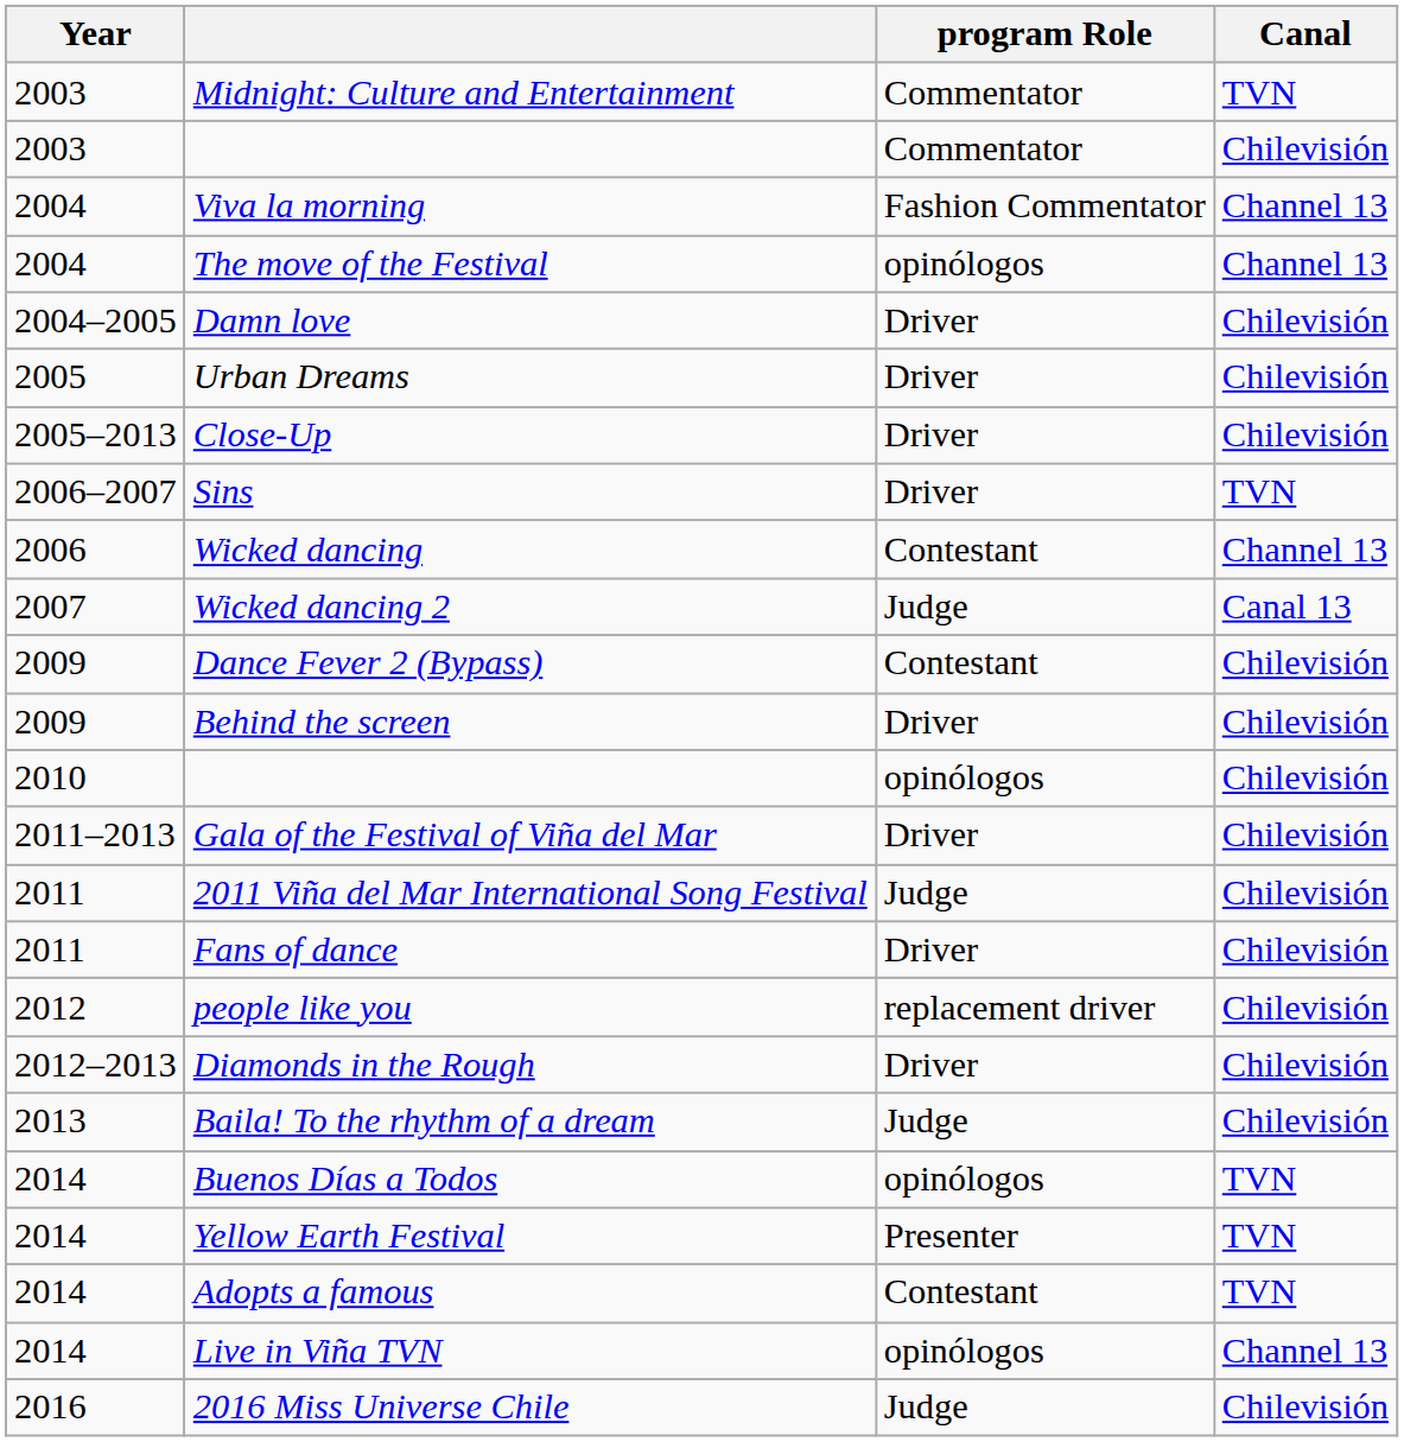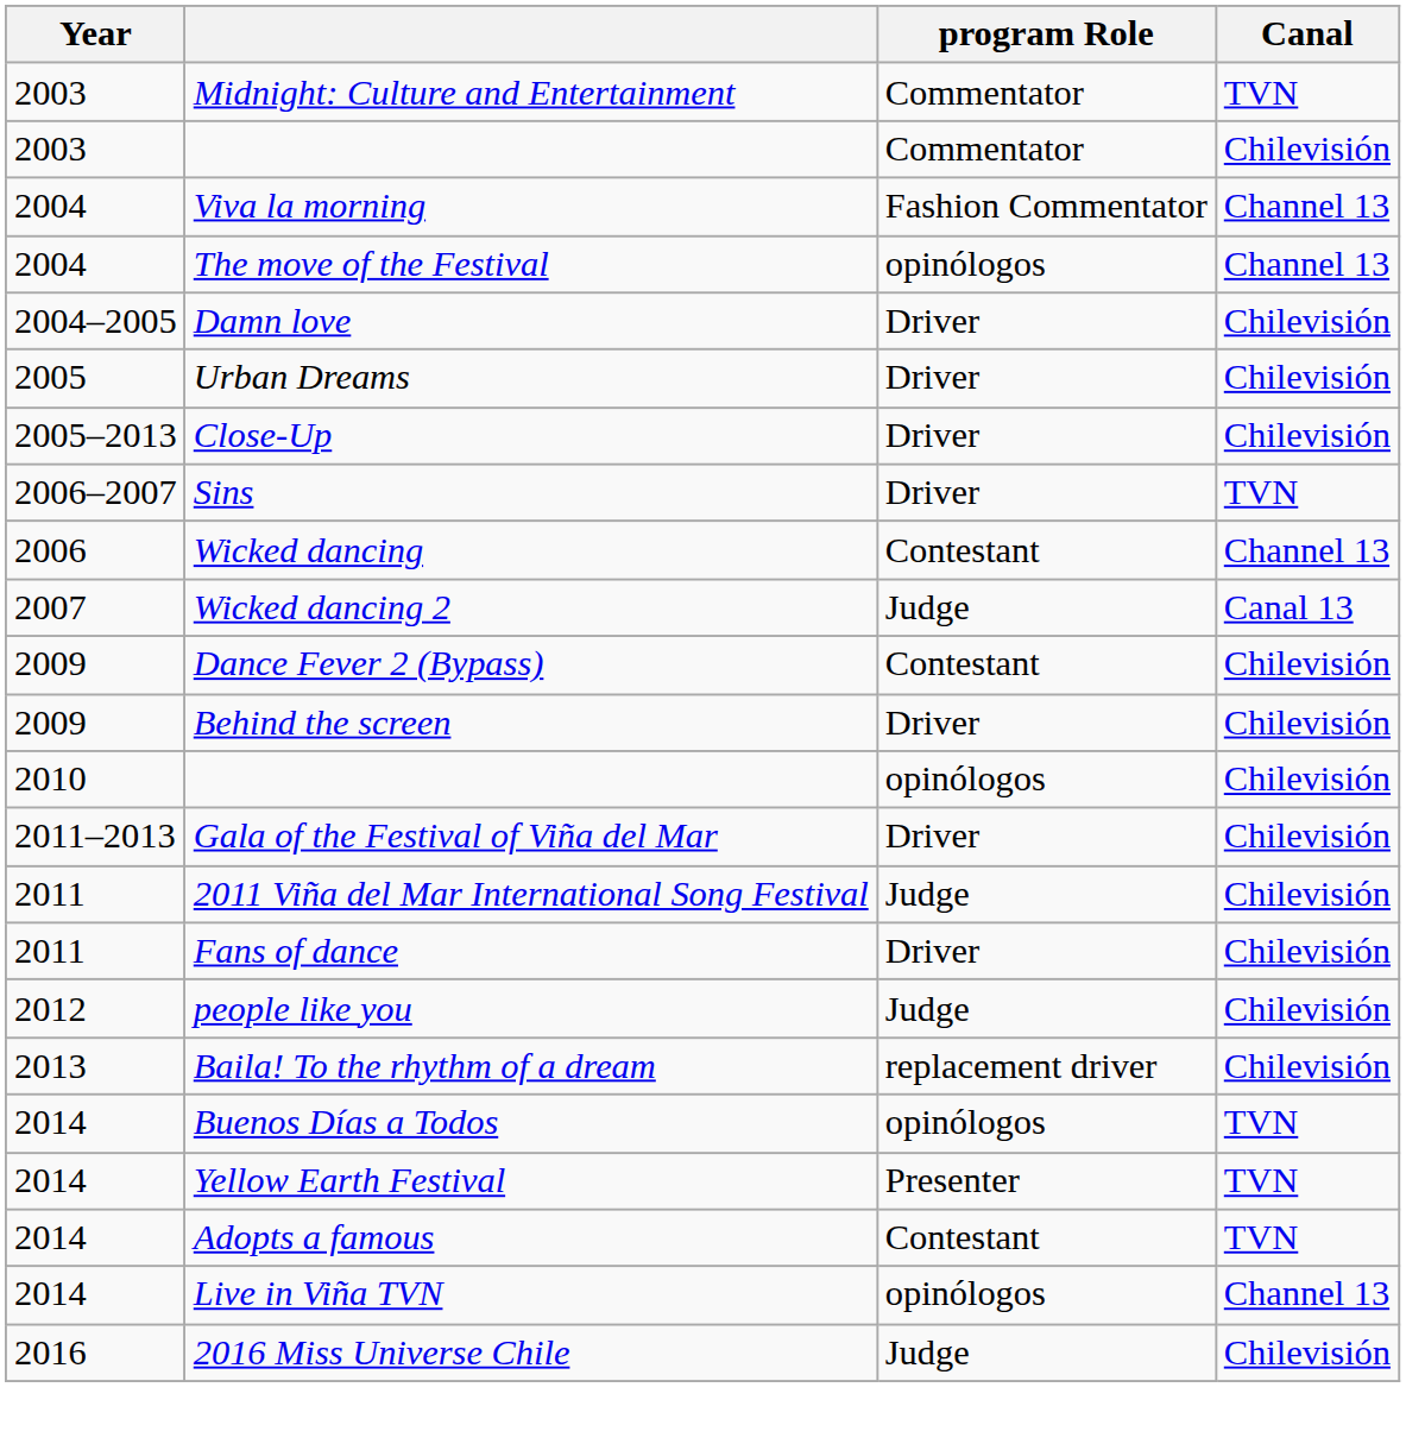people like you | program Role: replacement driver -> Judge
- row: 2012–2013 | Diamonds in the Rough | Driver | Chilevisión
Baila! To the rhythm of a dream | program Role: Judge -> replacement driver
